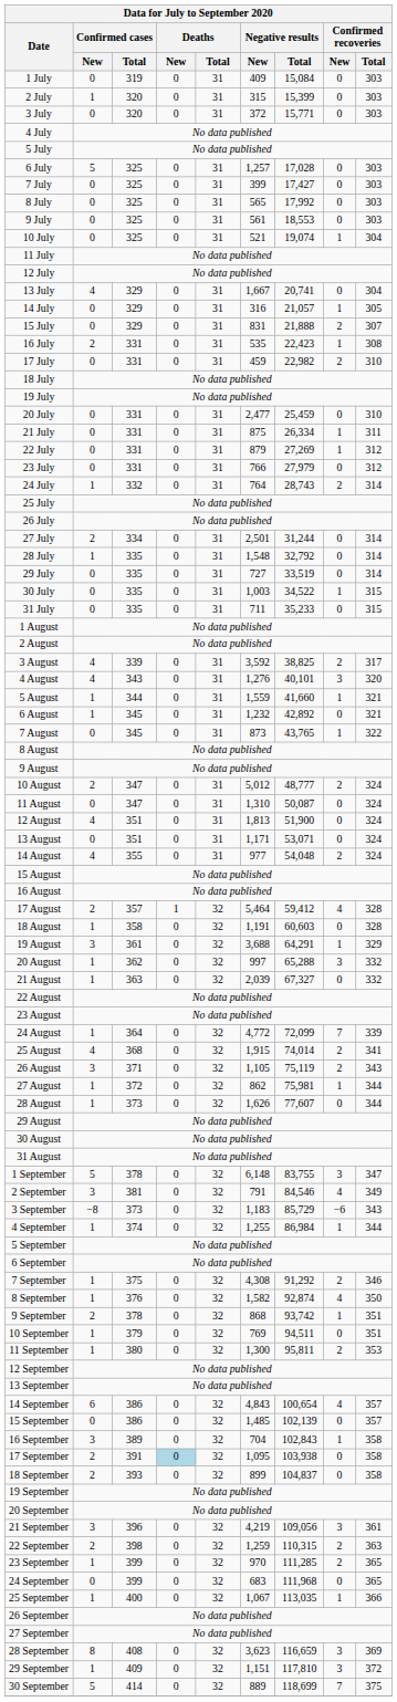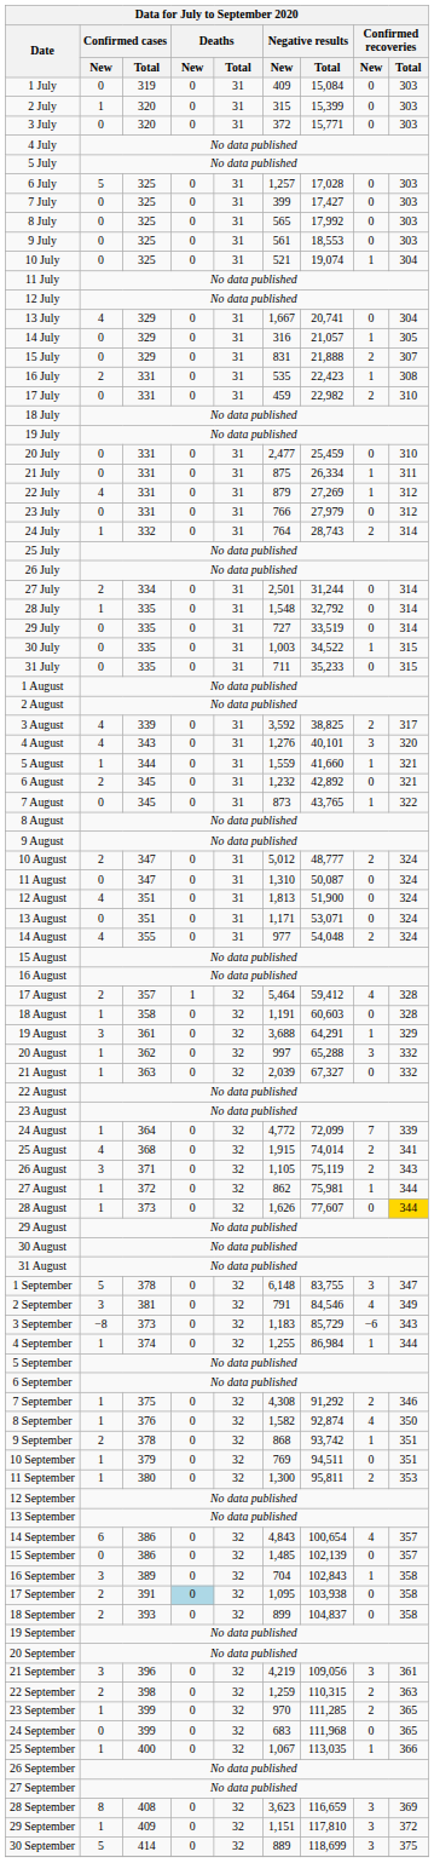22 July | Confirmed cases / New: 0 -> 4
6 August | Confirmed cases / New: 1 -> 2
28 August | Confirmed recoveries / Total: no background -> gold background
30 September | Confirmed recoveries / New: 7 -> 3
